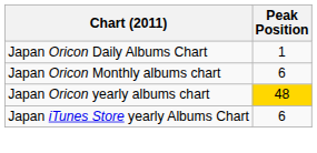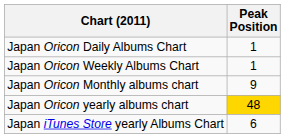+ row: Japan Oricon Weekly Albums Chart | 1
Japan Oricon Monthly albums chart | Peak Position: 6 -> 9
